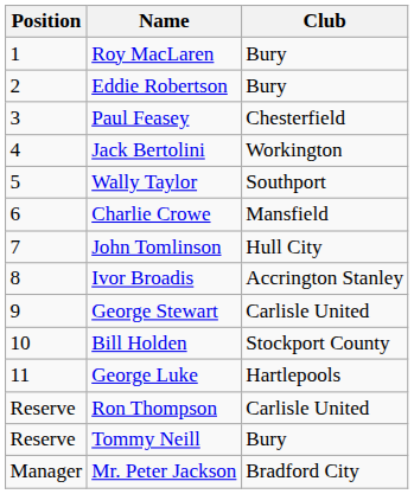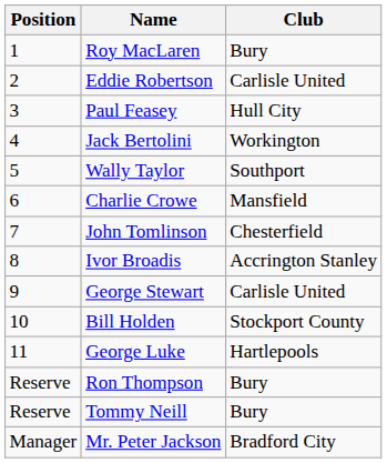Eddie Robertson | Club: Bury -> Carlisle United
Paul Feasey | Club: Chesterfield -> Hull City
John Tomlinson | Club: Hull City -> Chesterfield
Ron Thompson | Club: Carlisle United -> Bury
